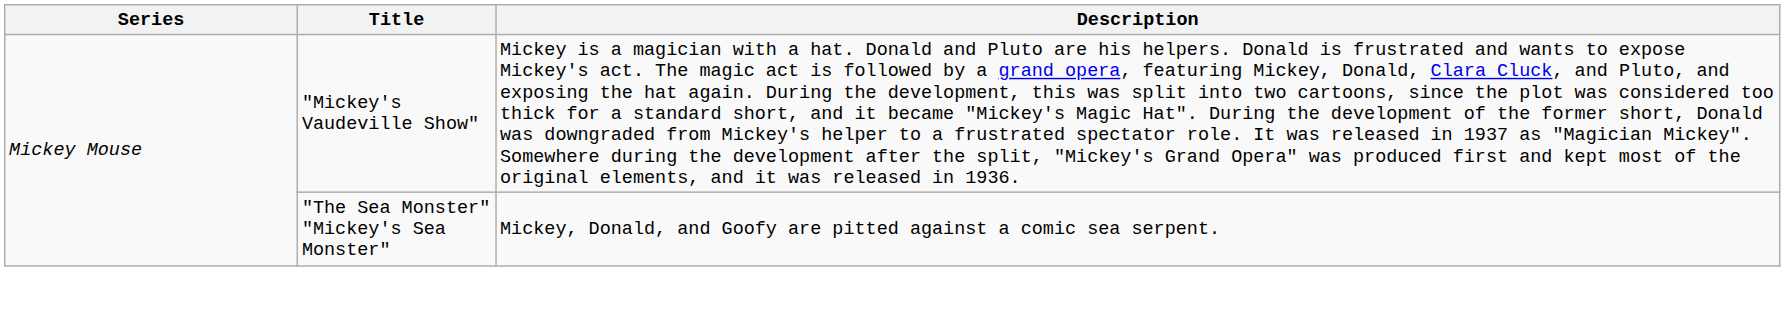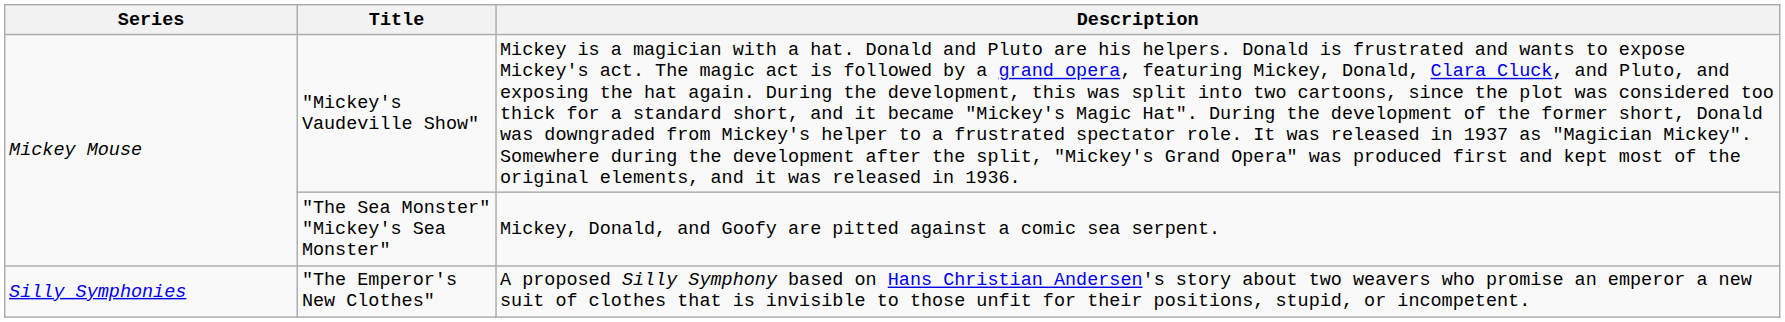+ row: Silly Symphonies | "The Emperor's New Clothes" | A proposed Silly Symphony based on Hans Christian Andersen's story about two weavers who promise an emperor a new suit of clothes that is invisible to those unfit for their positions, stupid, or incompetent.
